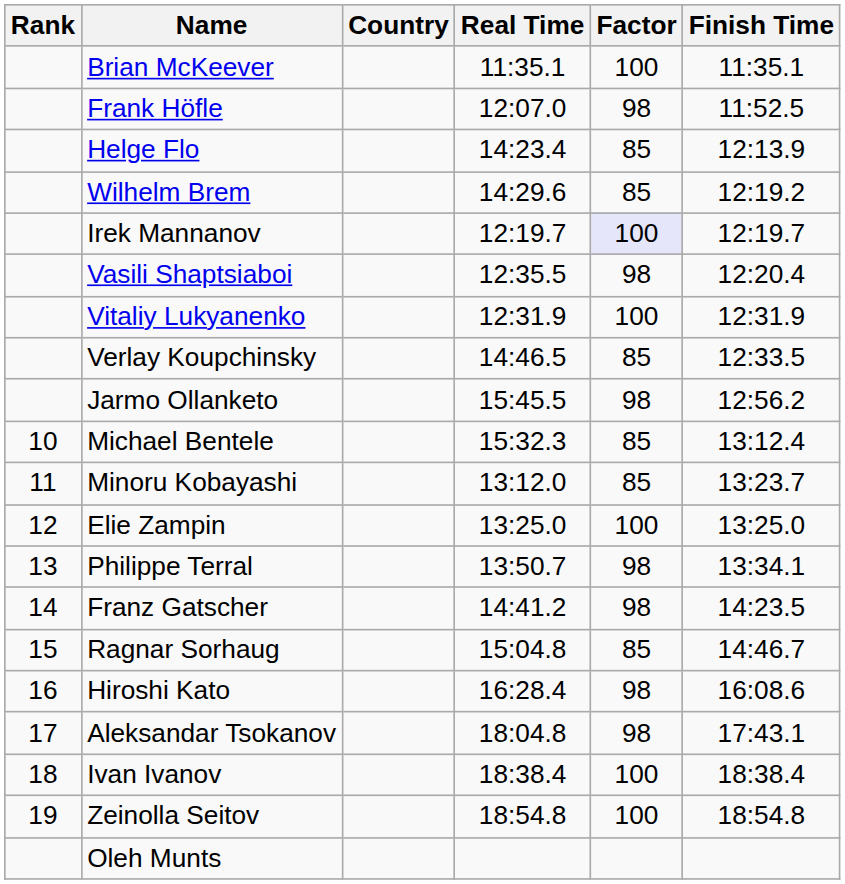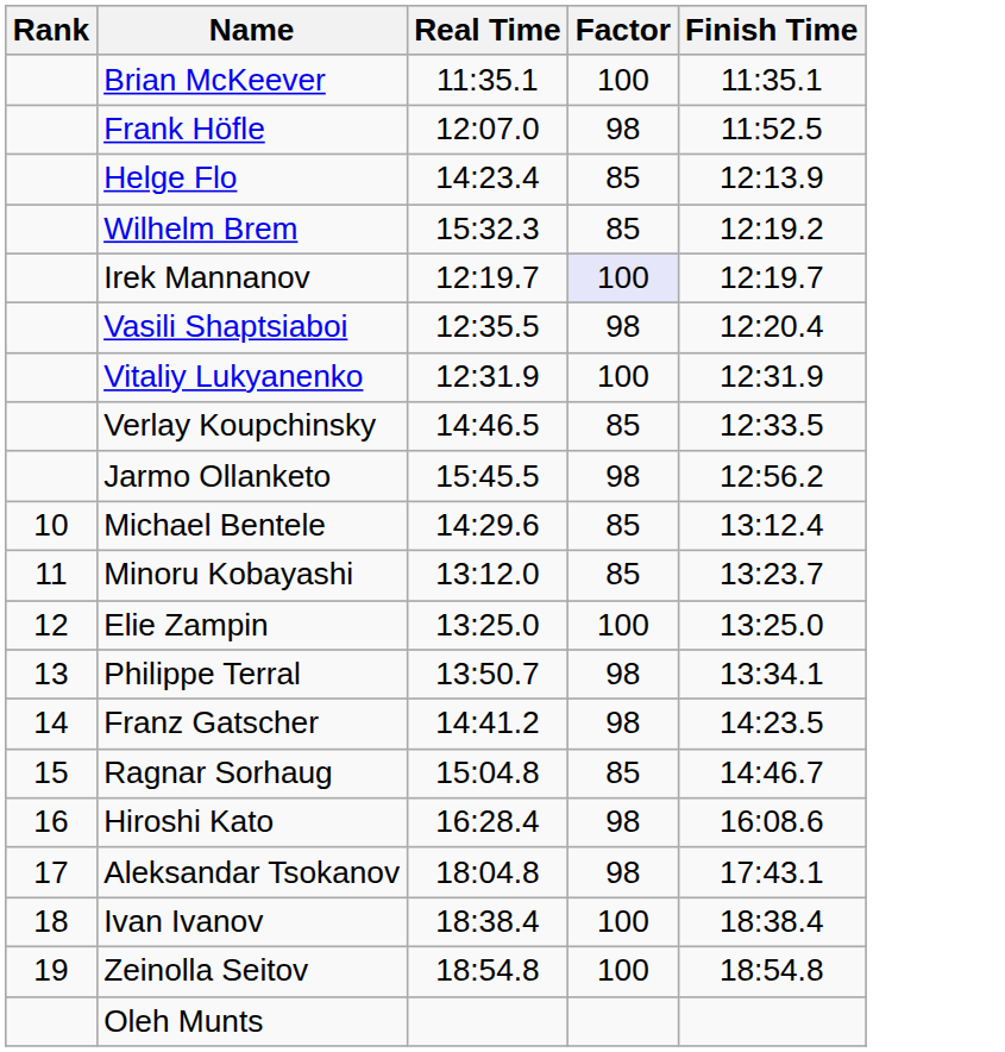- column: Country
Wilhelm Brem | Real Time: 14:29.6 -> 15:32.3
Michael Bentele | Real Time: 15:32.3 -> 14:29.6
